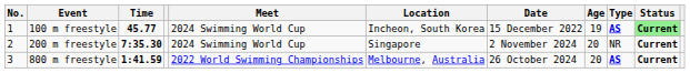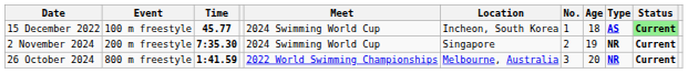columns swapped: No. <-> Date
100 m freestyle | Age: 19 -> 18
200 m freestyle | Age: 20 -> 19
200 m freestyle | Type: normal -> bold
800 m freestyle | Type: AS -> NR
